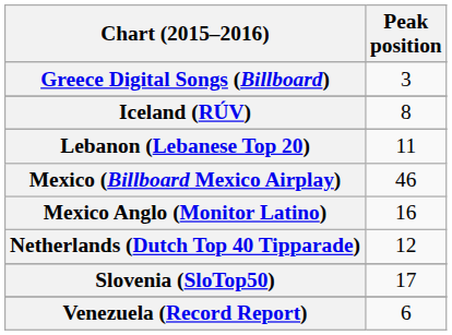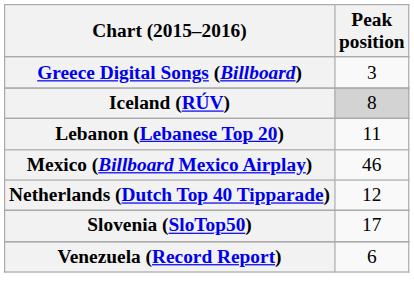Iceland (RÚV) | Peak position: no background -> lightgrey background
- row: Mexico Anglo (Monitor Latino) | 16
